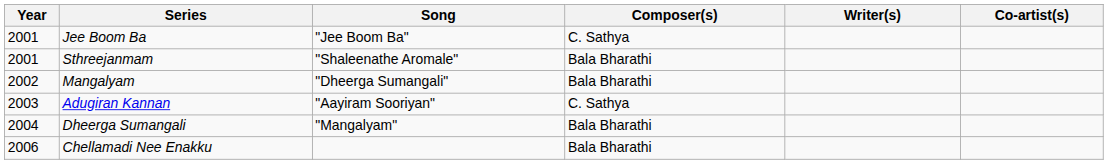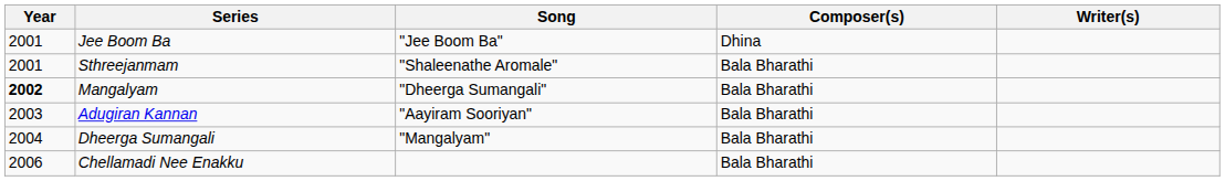- column: Co-artist(s)
Jee Boom Ba | Composer(s): C. Sathya -> Dhina
Mangalyam | Year: normal -> bold
Adugiran Kannan | Composer(s): C. Sathya -> Bala Bharathi
